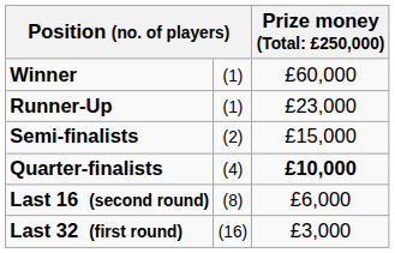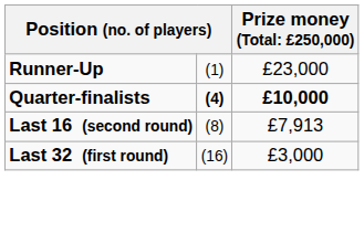- row: Winner | (1) | £60,000
- row: Semi-finalists | (2) | £15,000
Quarter-finalists | column 2: normal -> bold
Last 16 (second round) | column 3: £6,000 -> £7,913
